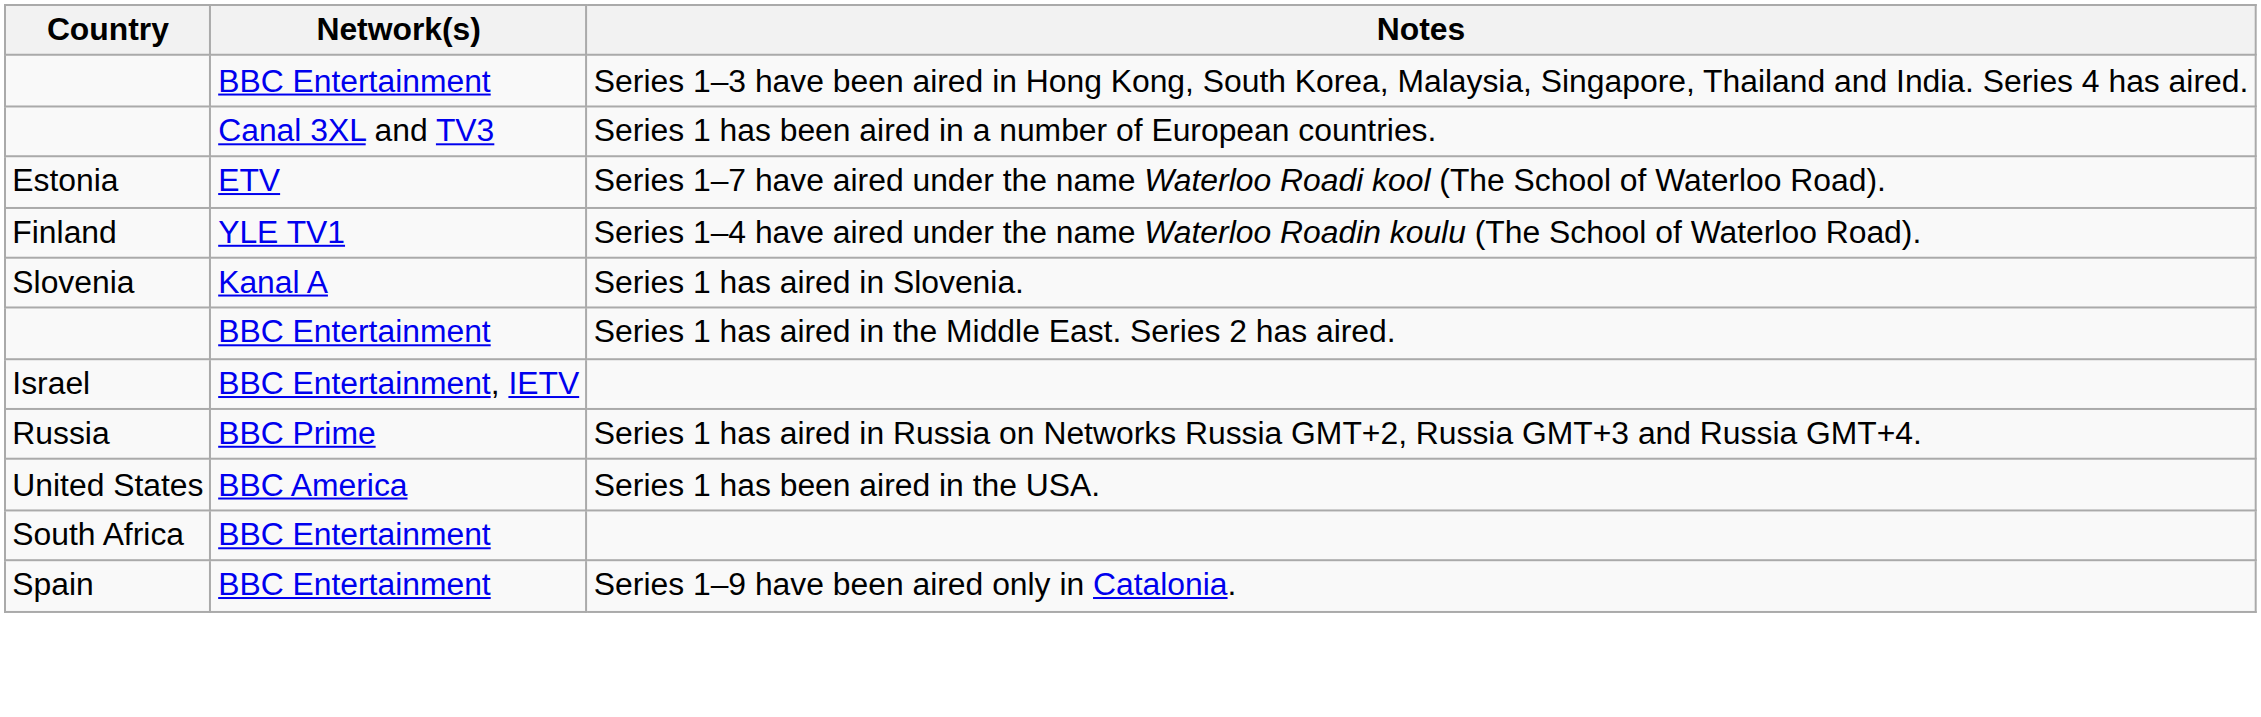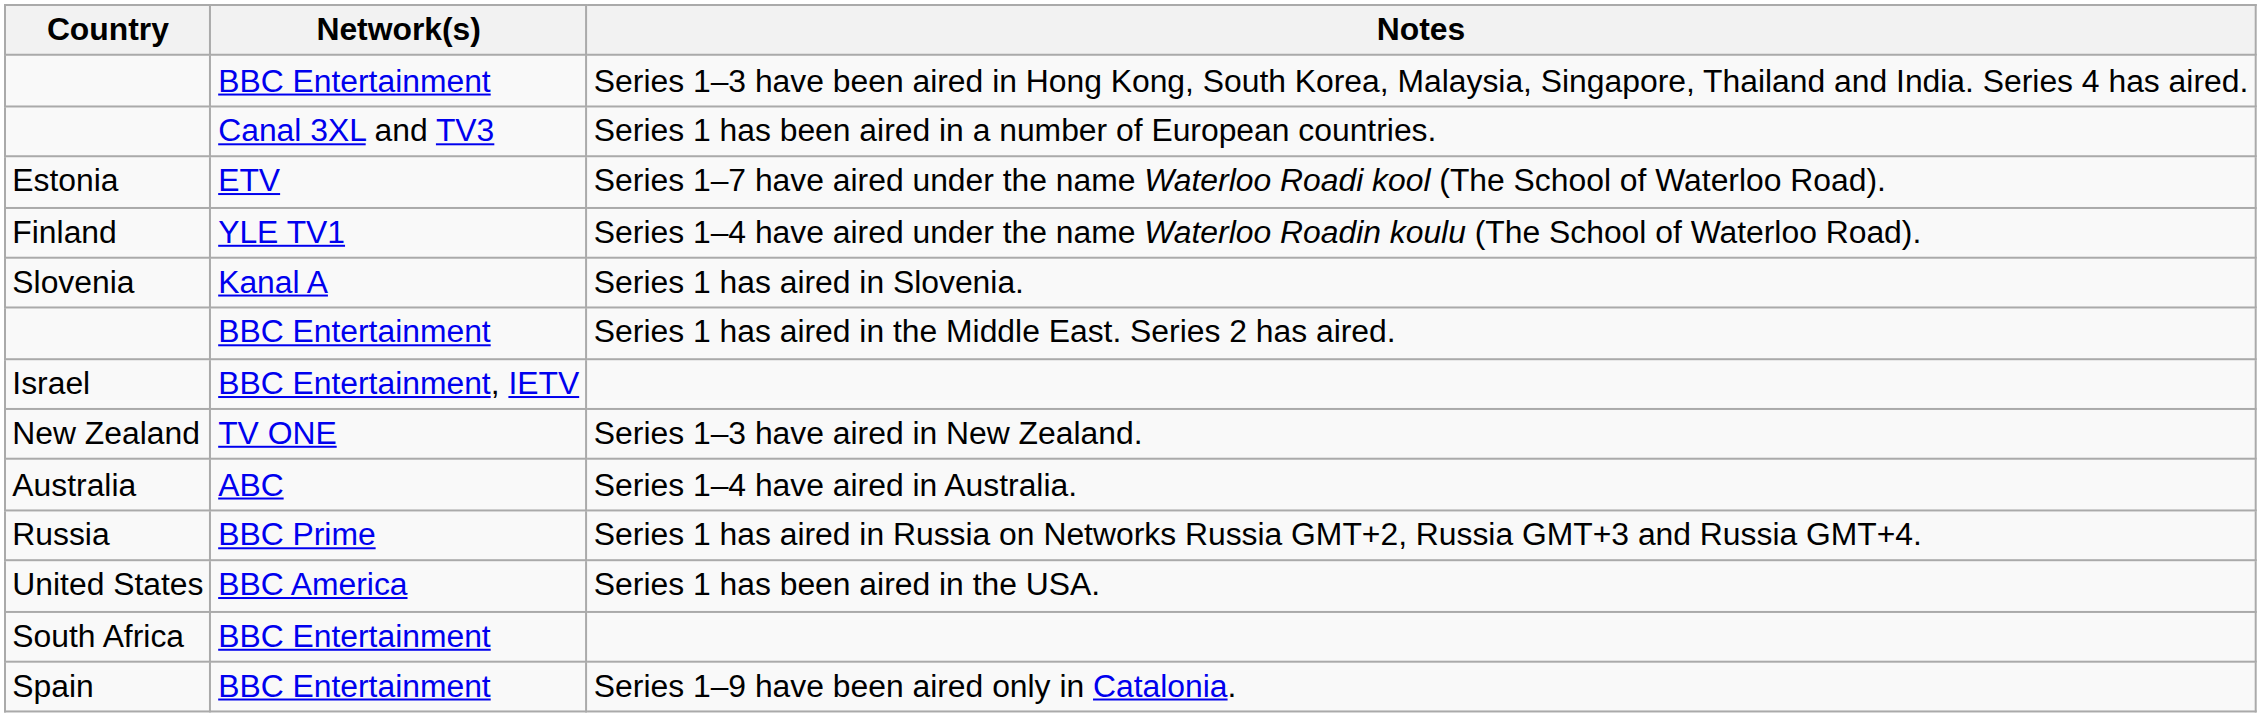+ row: New Zealand | TV ONE | Series 1–3 have aired in New Zealand.
+ row: Australia | ABC | Series 1–4 have aired in Australia.
